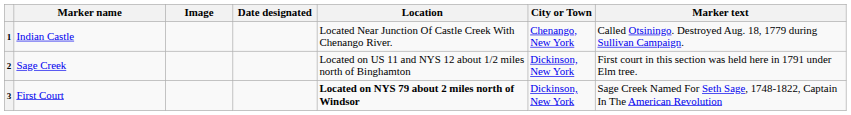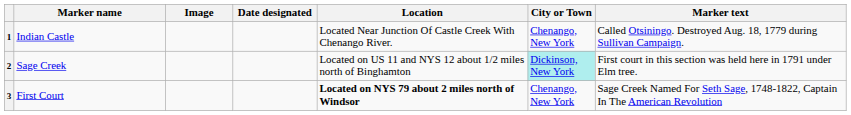2 | City or Town: no background -> paleturquoise background
3 | City or Town: Dickinson, New York -> Chenango, New York
